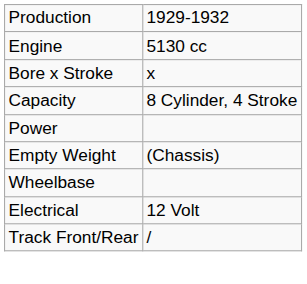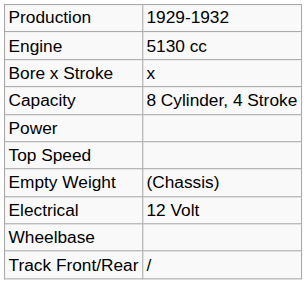+ row: Top Speed
rows swapped: Electrical <-> Wheelbase
